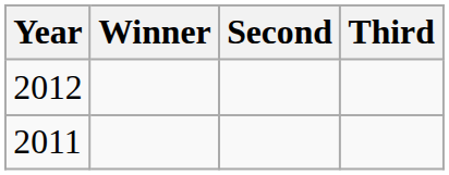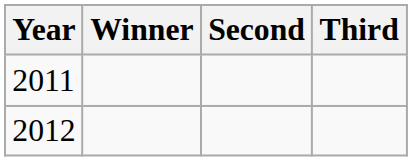rows swapped: 2011 <-> 2012
